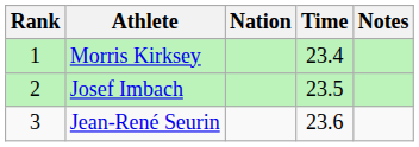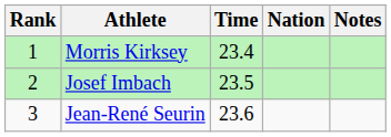columns swapped: Nation <-> Time
